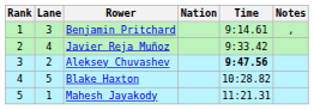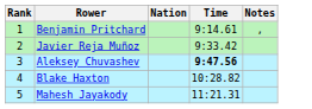- column: Lane | 3 | 4 | 2 | 5 | 1
